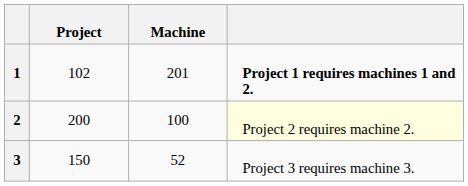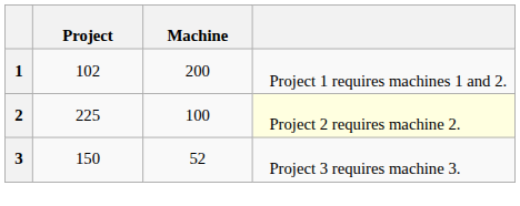1 | Machine: 201 -> 200
1 | column 4: bold -> normal
2 | Project: 200 -> 225
